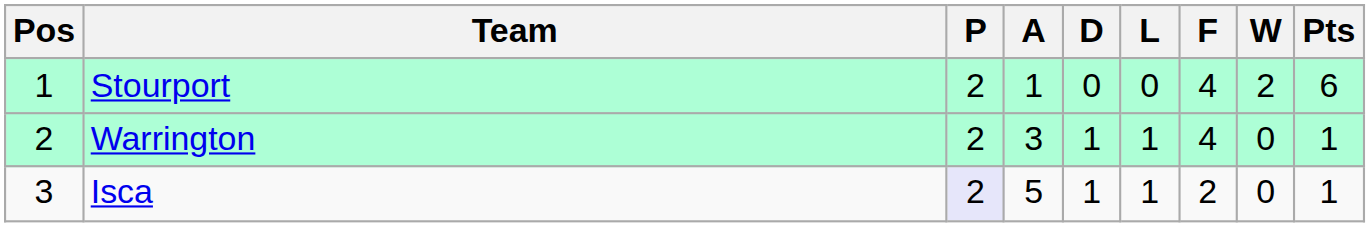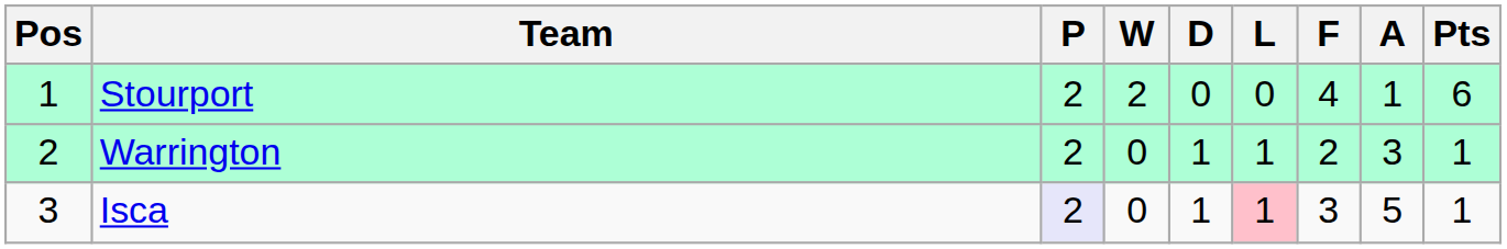columns swapped: W <-> A
Warrington | F: 4 -> 2
Isca | L: no background -> pink background
Isca | F: 2 -> 3
